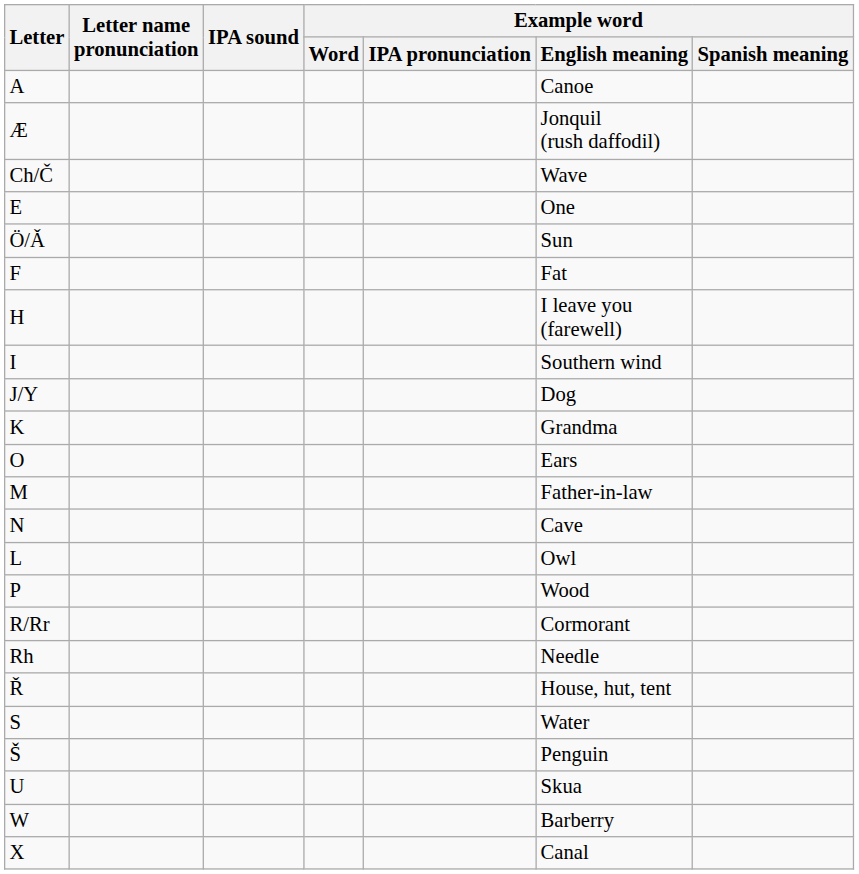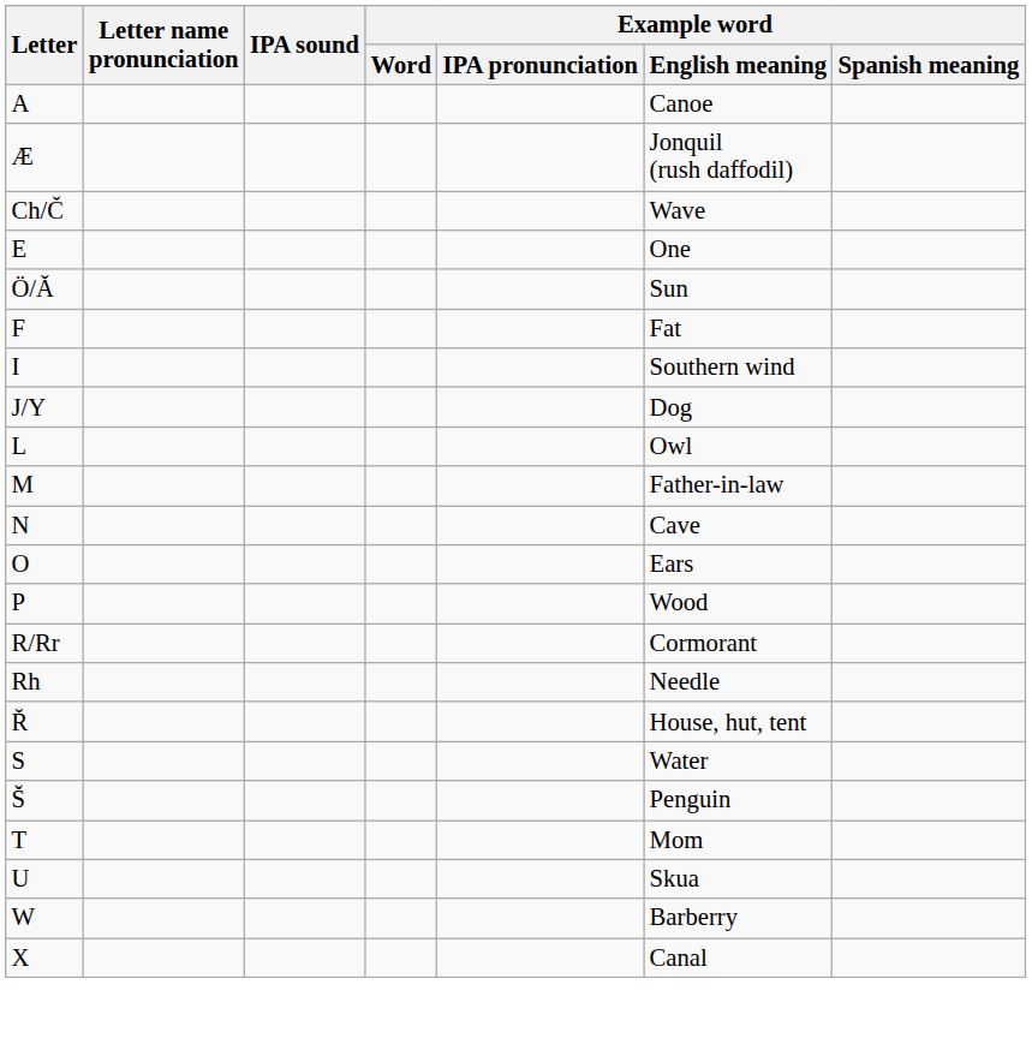- row: H | I leave you (farewell)
- row: K | Grandma
rows swapped: L <-> O
+ row: T | Mom
